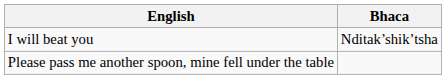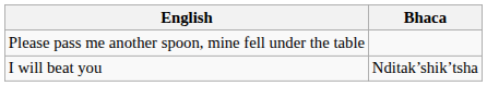rows swapped: I will beat you <-> Please pass me another spoon, mine fell under the table
